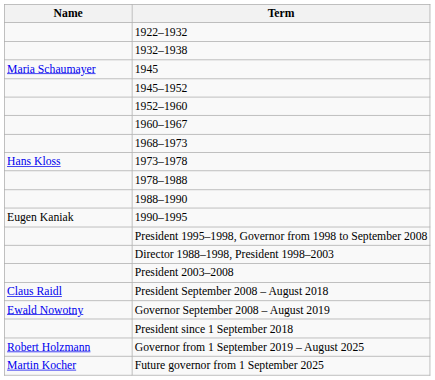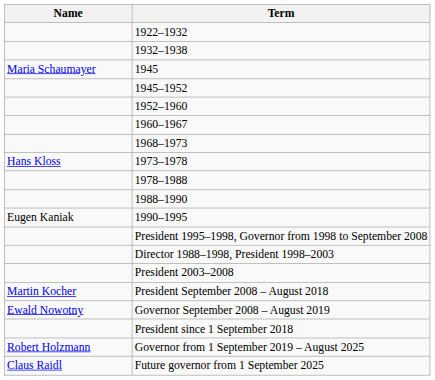President September 2008 – August 2018 | Name: Claus Raidl -> Martin Kocher
Future governor from 1 September 2025 | Name: Martin Kocher -> Claus Raidl
